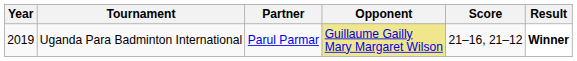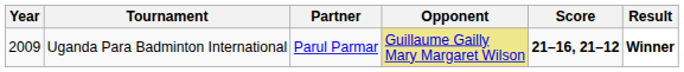Uganda Para Badminton International | Year: 2019 -> 2009
Uganda Para Badminton International | Score: normal -> bold
